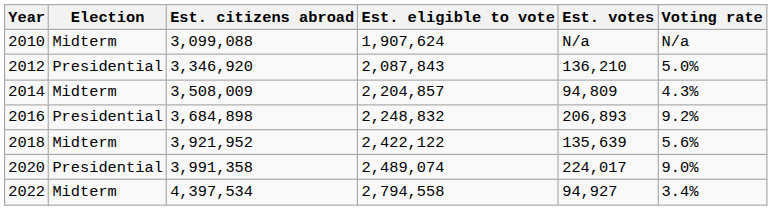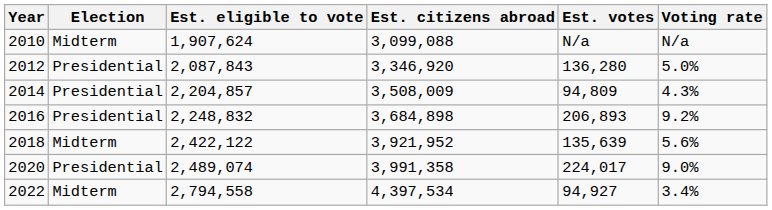columns swapped: Est. citizens abroad <-> Est. eligible to vote
2012 | Est. votes: 136,210 -> 136,280
2014 | Election: Midterm -> Presidential
